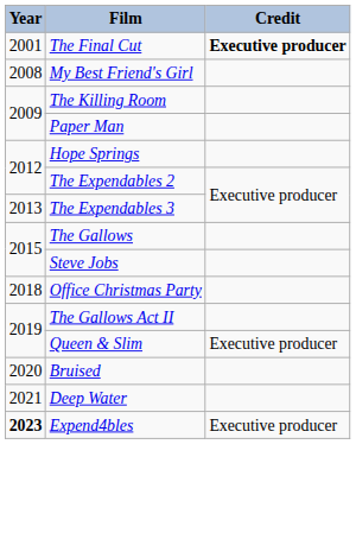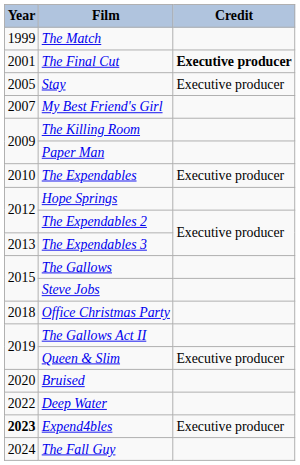+ row: 1999 | The Match
+ row: 2005 | Stay | Executive producer
My Best Friend's Girl | Year: 2008 -> 2007
+ row: 2010 | The Expendables | Executive producer
Deep Water | Year: 2021 -> 2022
+ row: 2024 | The Fall Guy
